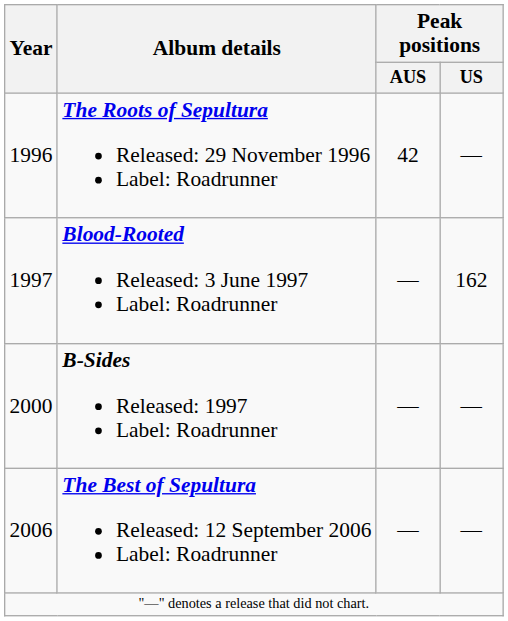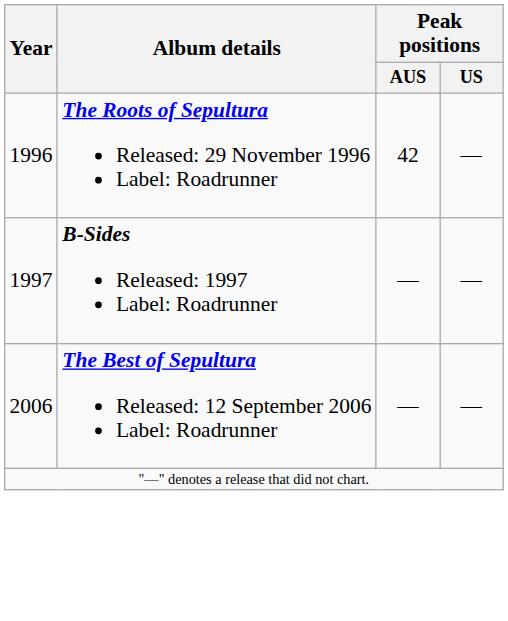- row: 1997 | Blood-Rooted Released: 3 June 1997 Label: Roadrunner | — | 162
B-Sides Released: 1997 Label: Roadrunner | Year: 2000 -> 1997
